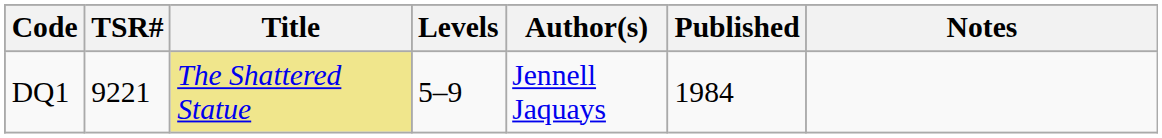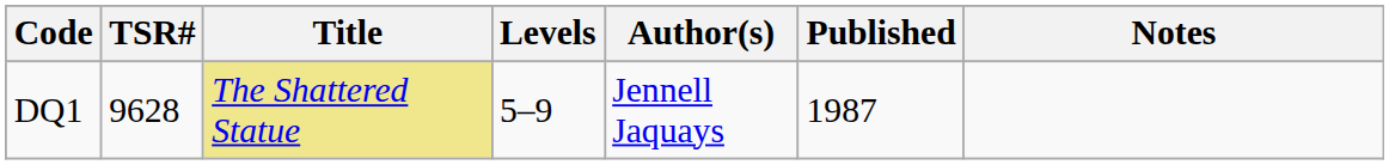DQ1 | TSR#: 9221 -> 9628
DQ1 | Published: 1984 -> 1987
